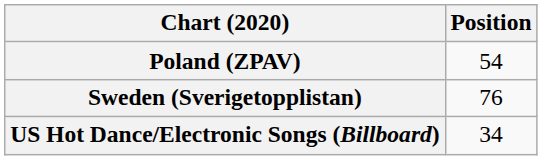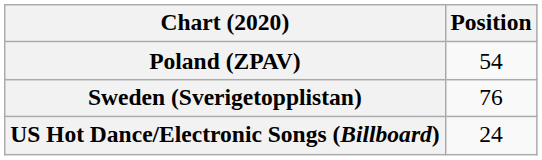US Hot Dance/Electronic Songs (Billboard) | Position: 34 -> 24
